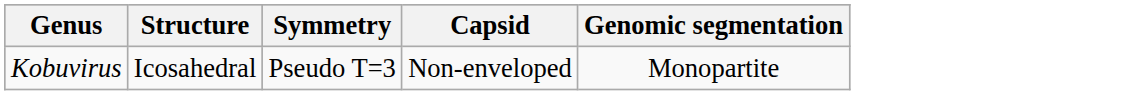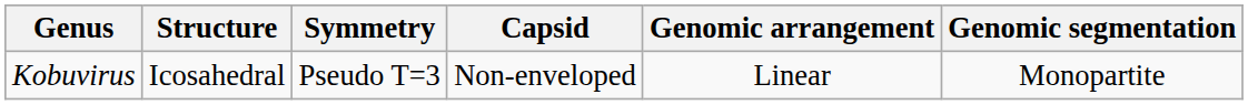+ column: Genomic arrangement | Linear
